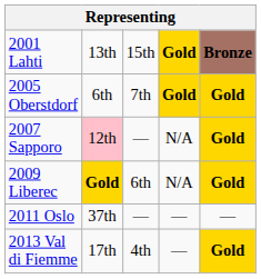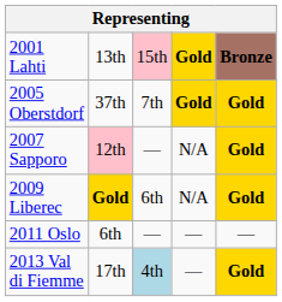2001 Lahti | column 3: no background -> pink background
2005 Oberstdorf | column 2: 6th -> 37th
2011 Oslo | column 2: 37th -> 6th
2013 Val di Fiemme | column 3: no background -> lightblue background
